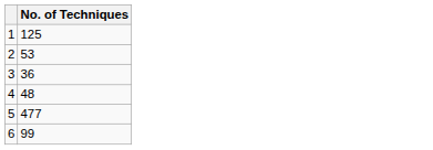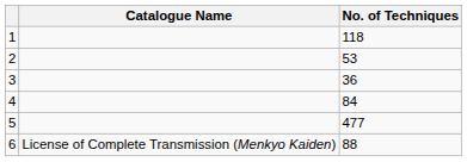+ column: Catalogue Name | License of Complete Transmission (Menkyo Kaiden)
1 | No. of Techniques: 125 -> 118
4 | No. of Techniques: 48 -> 84
6 | No. of Techniques: 99 -> 88
